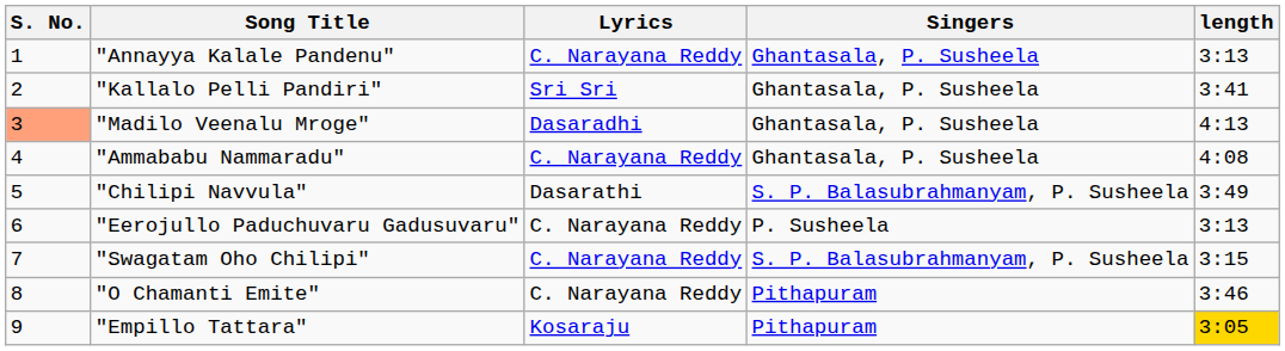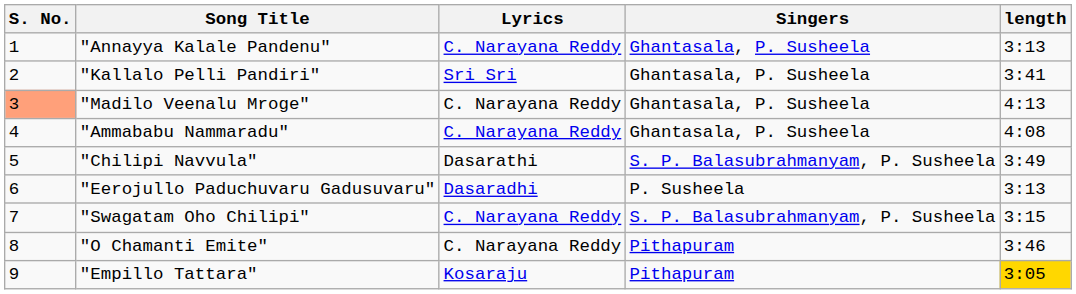"Madilo Veenalu Mroge" | Lyrics: Dasaradhi -> C. Narayana Reddy
"Eerojullo Paduchuvaru Gadusuvaru" | Lyrics: C. Narayana Reddy -> Dasaradhi
